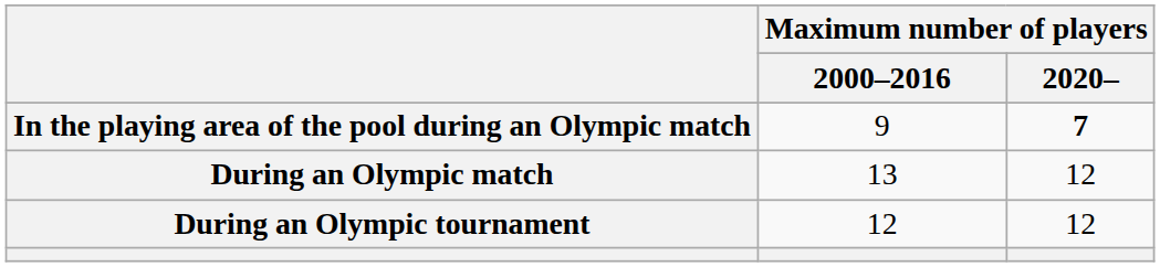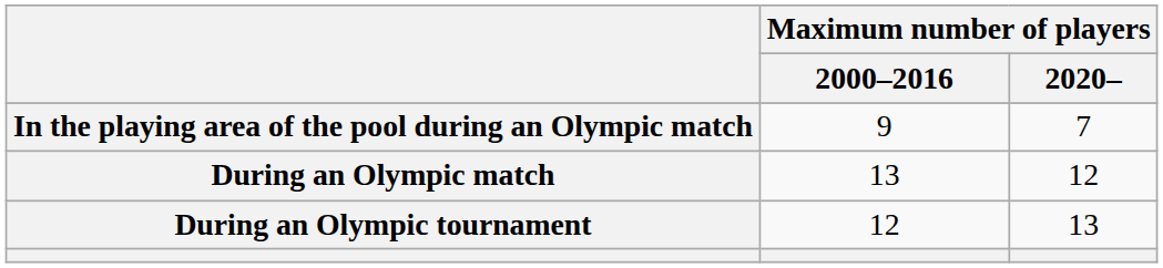In the playing area of the pool during an Olympic match | Maximum number of players / 2020–: bold -> normal
During an Olympic tournament | Maximum number of players / 2020–: 12 -> 13
